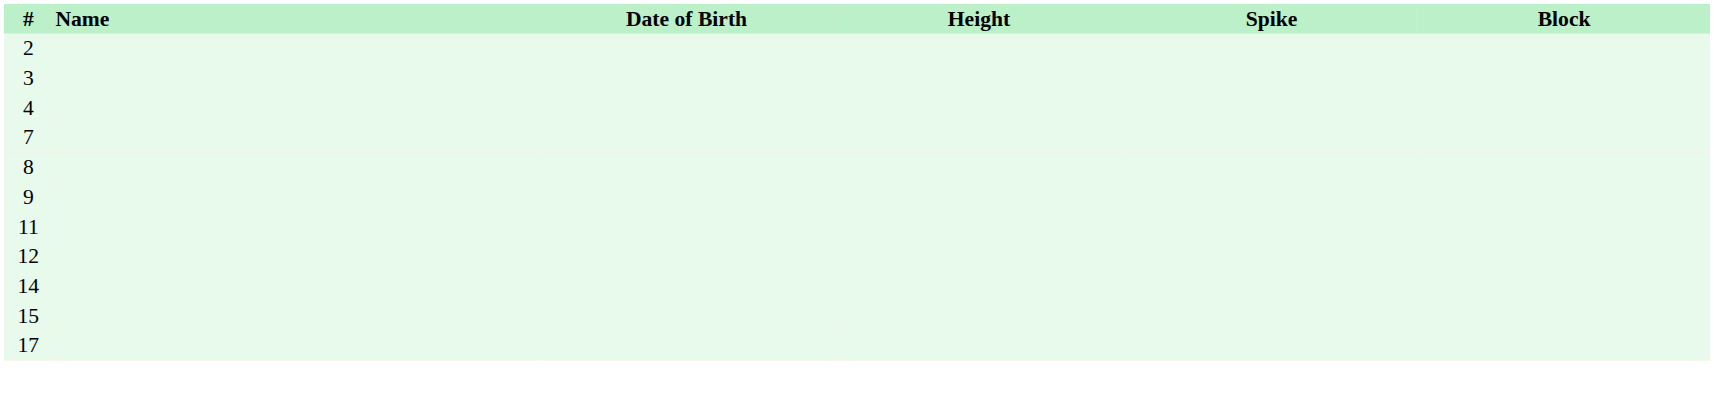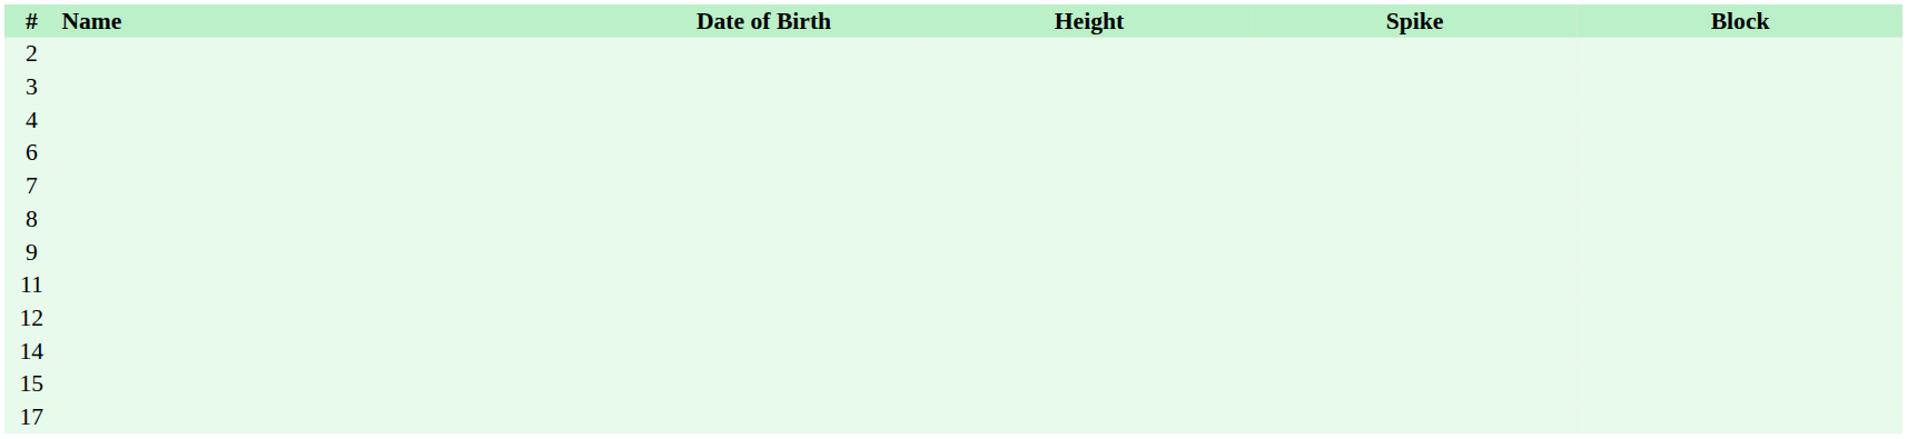+ row: 6
